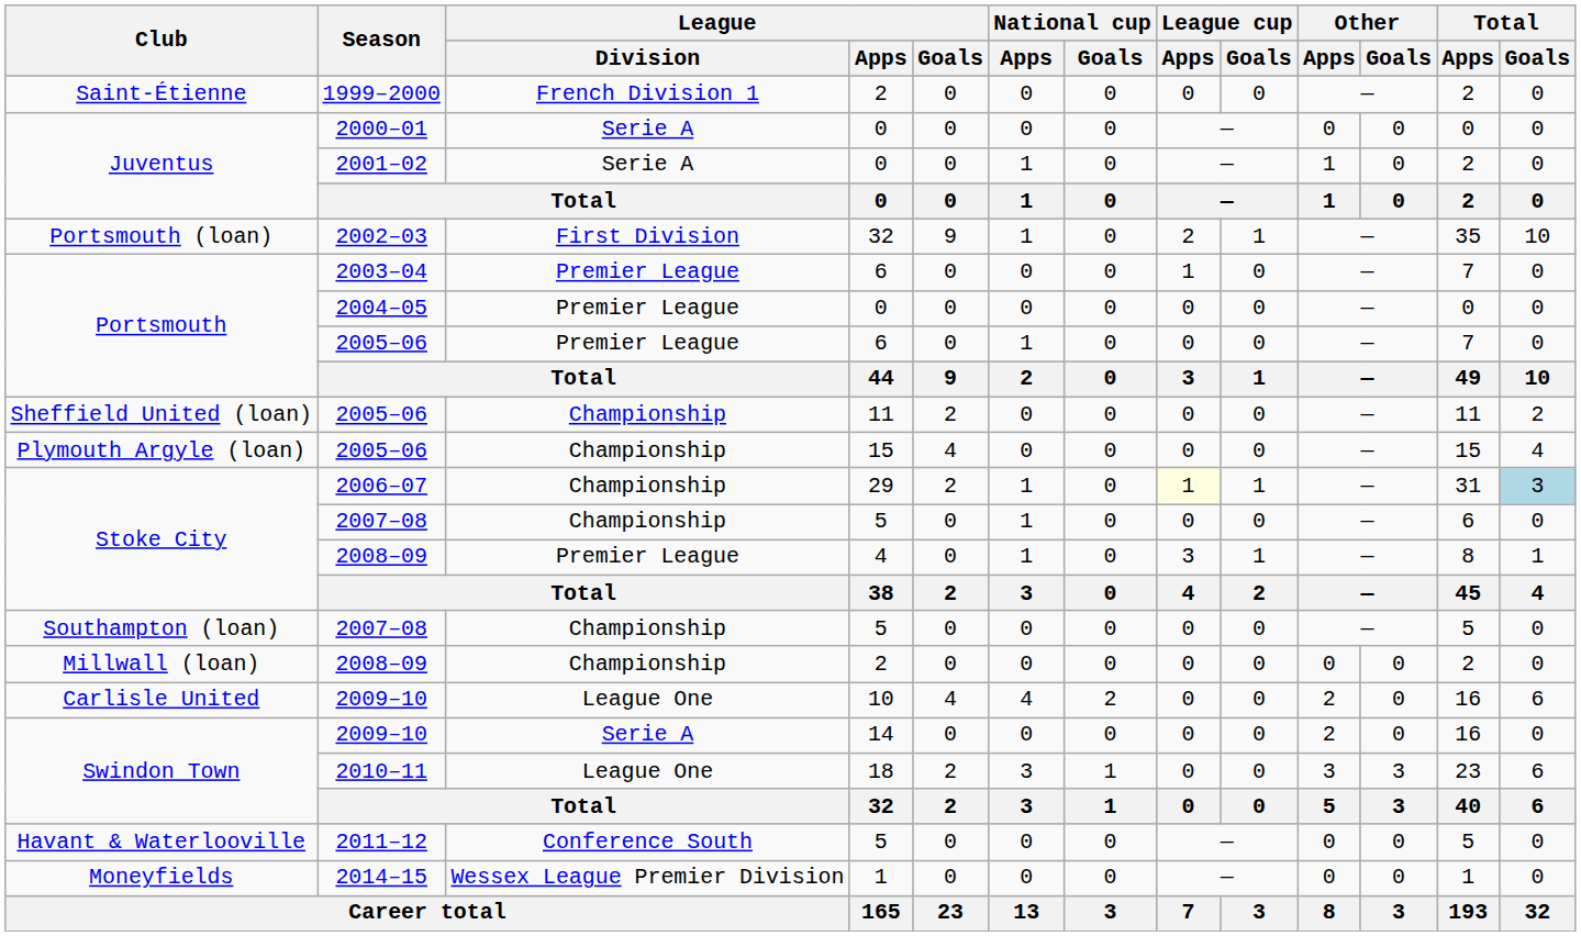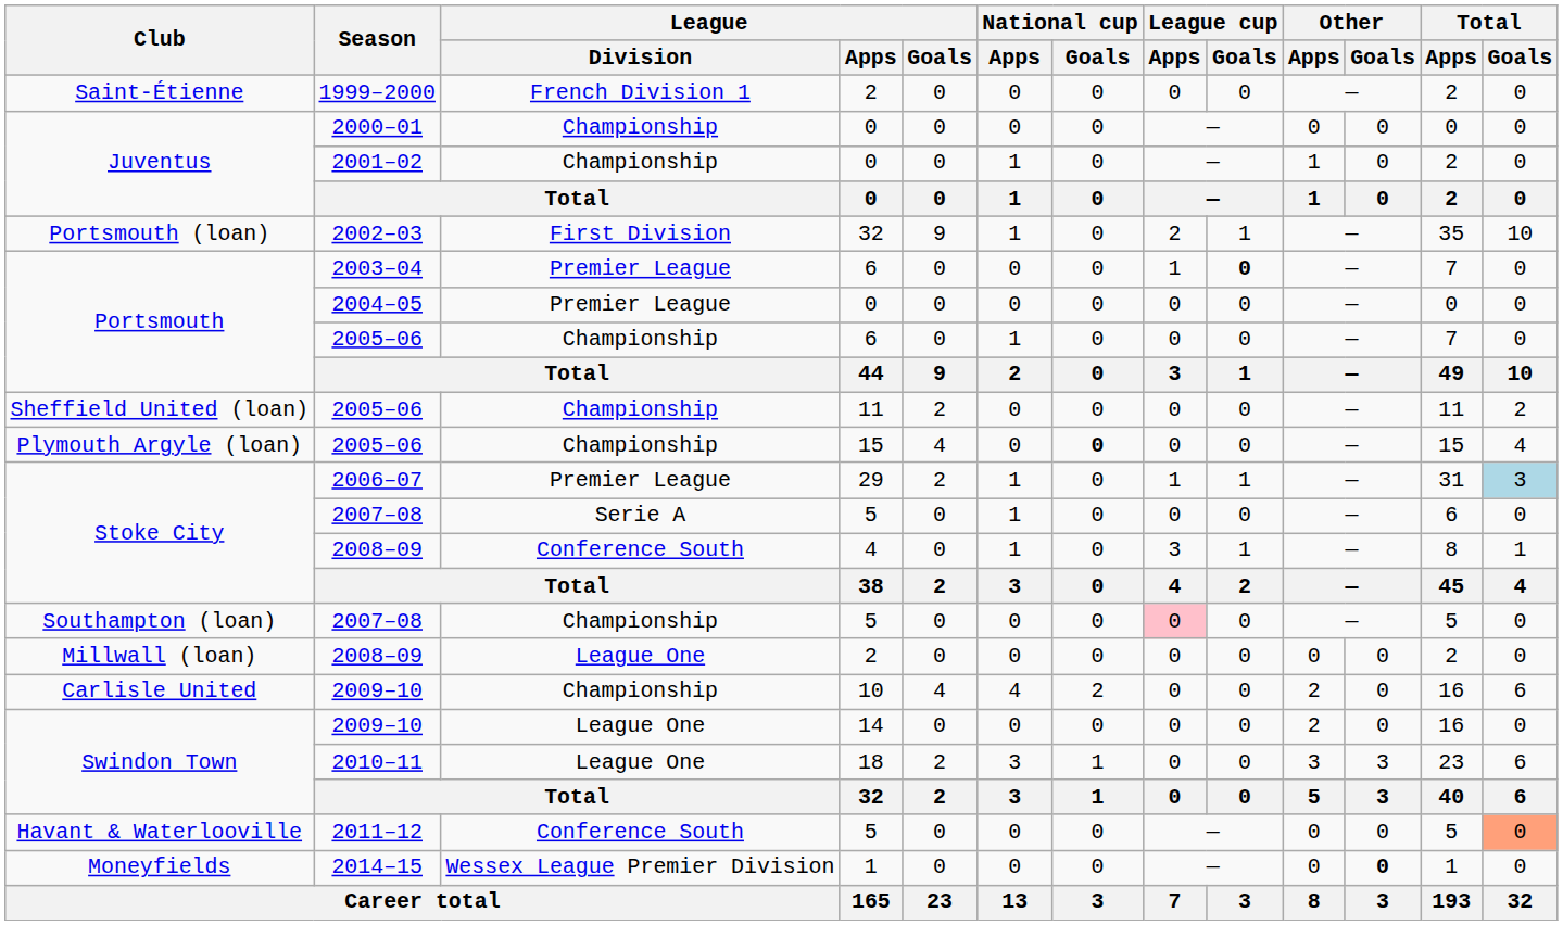2000–01 | League / Division: Serie A -> Championship
2001–02 | League / Division: Serie A -> Championship
2003–04 | League cup / Goals: normal -> bold
Portsmouth / 2005–06 | League / Division: Premier League -> Championship
Plymouth Argyle (loan) / 2005–06 | National cup / Goals: normal -> bold
2006–07 | League / Division: Championship -> Premier League
2006–07 | League cup / Apps: lightyellow background -> no background
Stoke City / 2007–08 | League / Division: Championship -> Serie A
Stoke City / 2008–09 | League / Division: Premier League -> Conference South
Southampton (loan) / 2007–08 | League cup / Apps: no background -> pink background
Millwall (loan) / 2008–09 | League / Division: Championship -> League One
Carlisle United / 2009–10 | League / Division: League One -> Championship
Swindon Town / 2009–10 | League / Division: Serie A -> League One
2011–12 | Total / Goals: no background -> lightsalmon background
2014–15 | Other / Goals: normal -> bold
